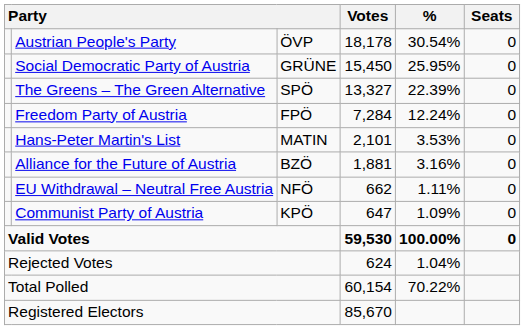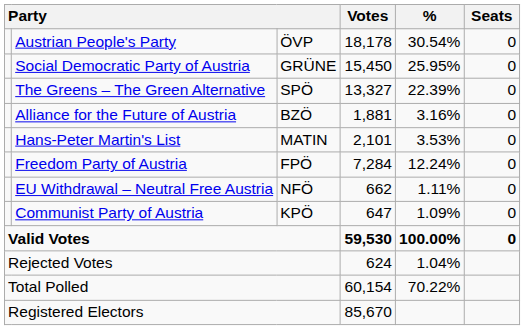rows swapped: Freedom Party of Austria <-> Alliance for the Future of Austria
